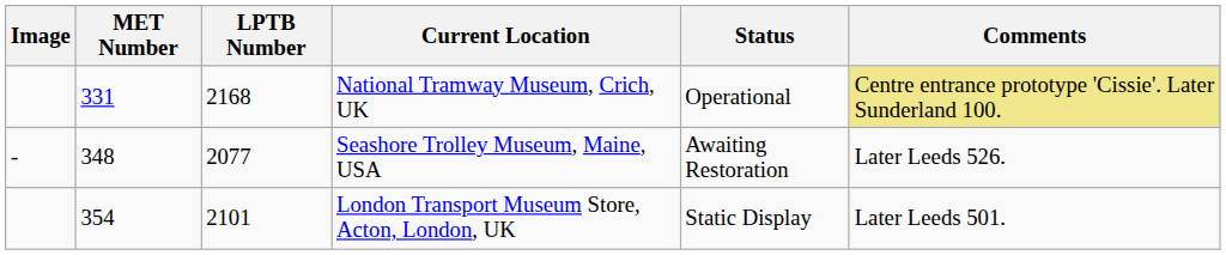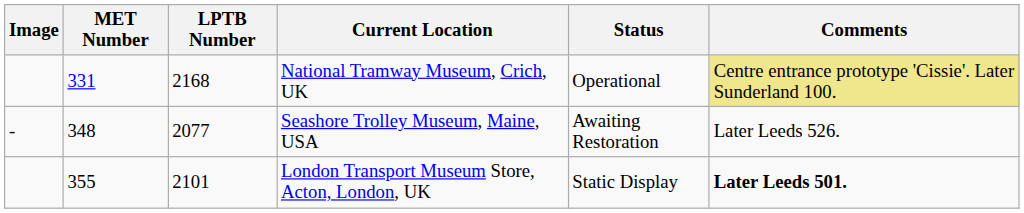London Transport Museum Store, Acton, London, UK | MET Number: 354 -> 355
London Transport Museum Store, Acton, London, UK | Comments: normal -> bold
